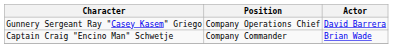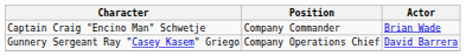rows swapped: Captain Craig "Encino Man" Schwetje <-> Gunnery Sergeant Ray "Casey Kasem" Griego
